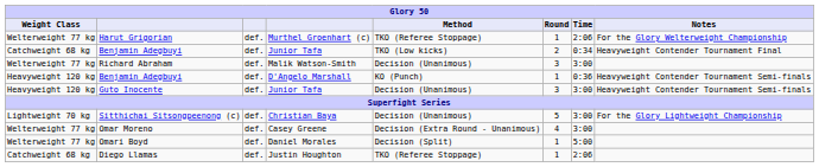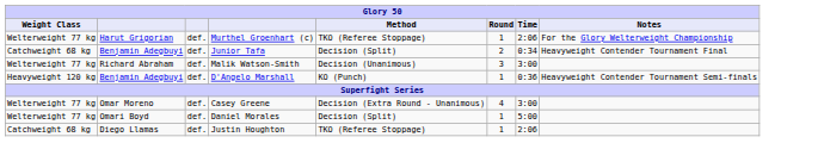Benjamin Adegbuyi / Junior Tafa | Method: TKO (Low kicks) -> Decision (Split)
- row: Heavyweight 120 kg | Guto Inocente | def. | Junior Tafa | Decision (Unanimous) | 3 | 3:00 | Heavyweight Contender Tournament Semi-finals
- row: Lightweight 70 kg | Sitthichai Sitsongpeenong (c) | def. | Christian Baya | Decision (Unanimous) | 5 | 3:00 | For the Glory Lightweight Championship
